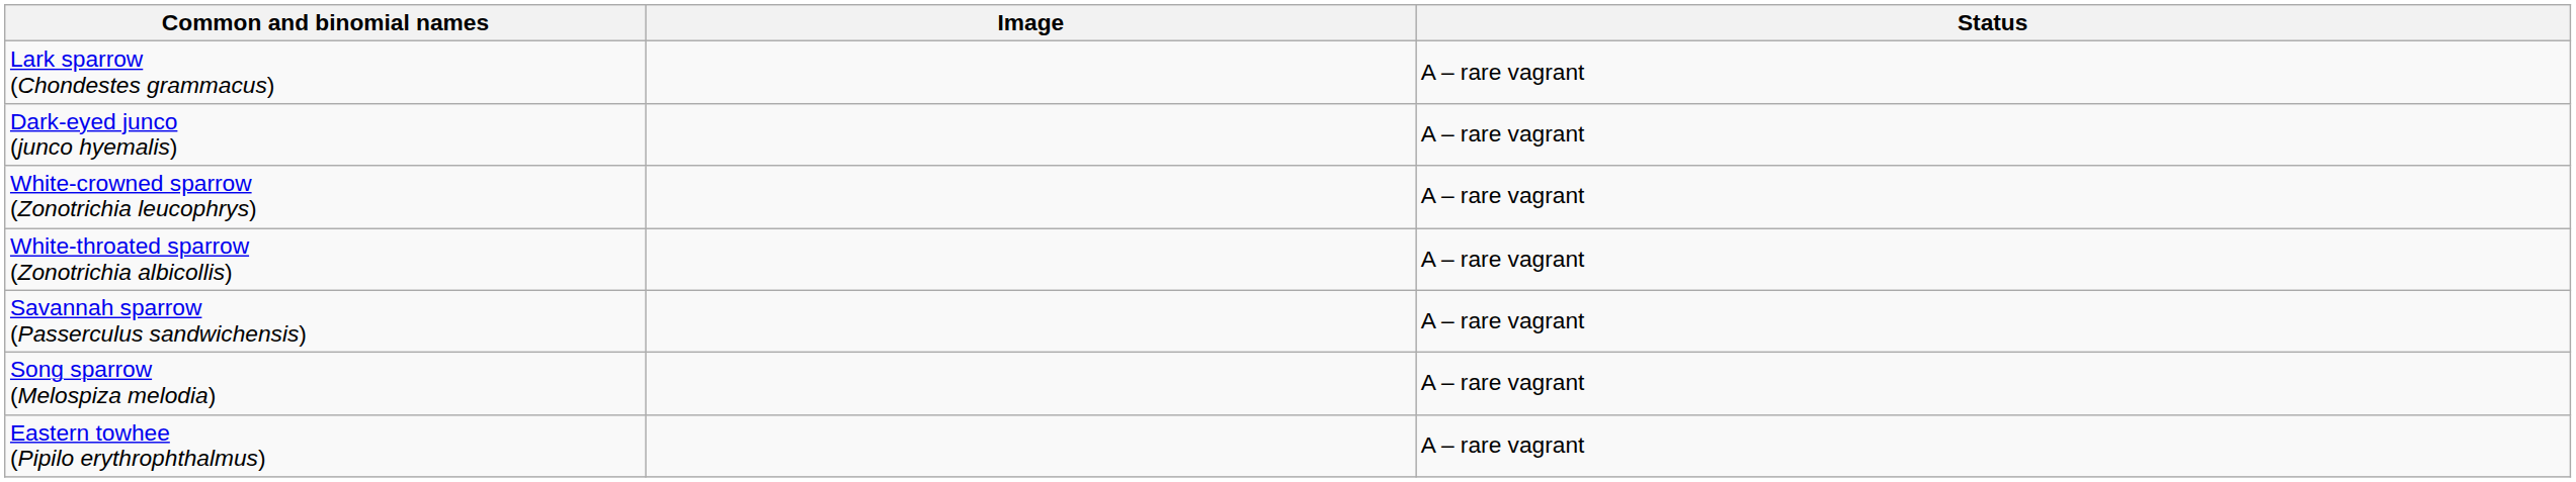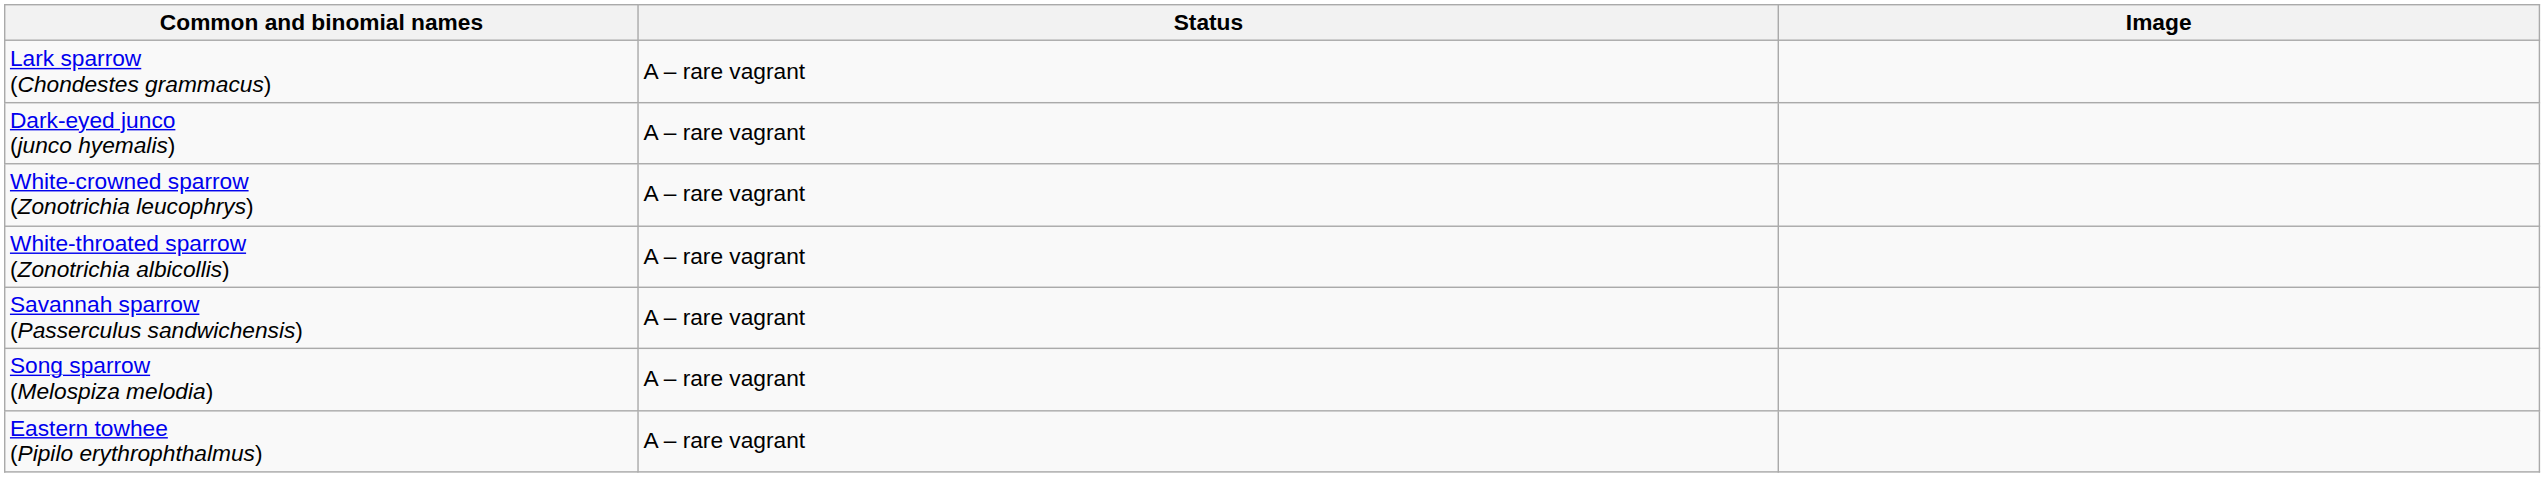columns swapped: Image <-> Status
